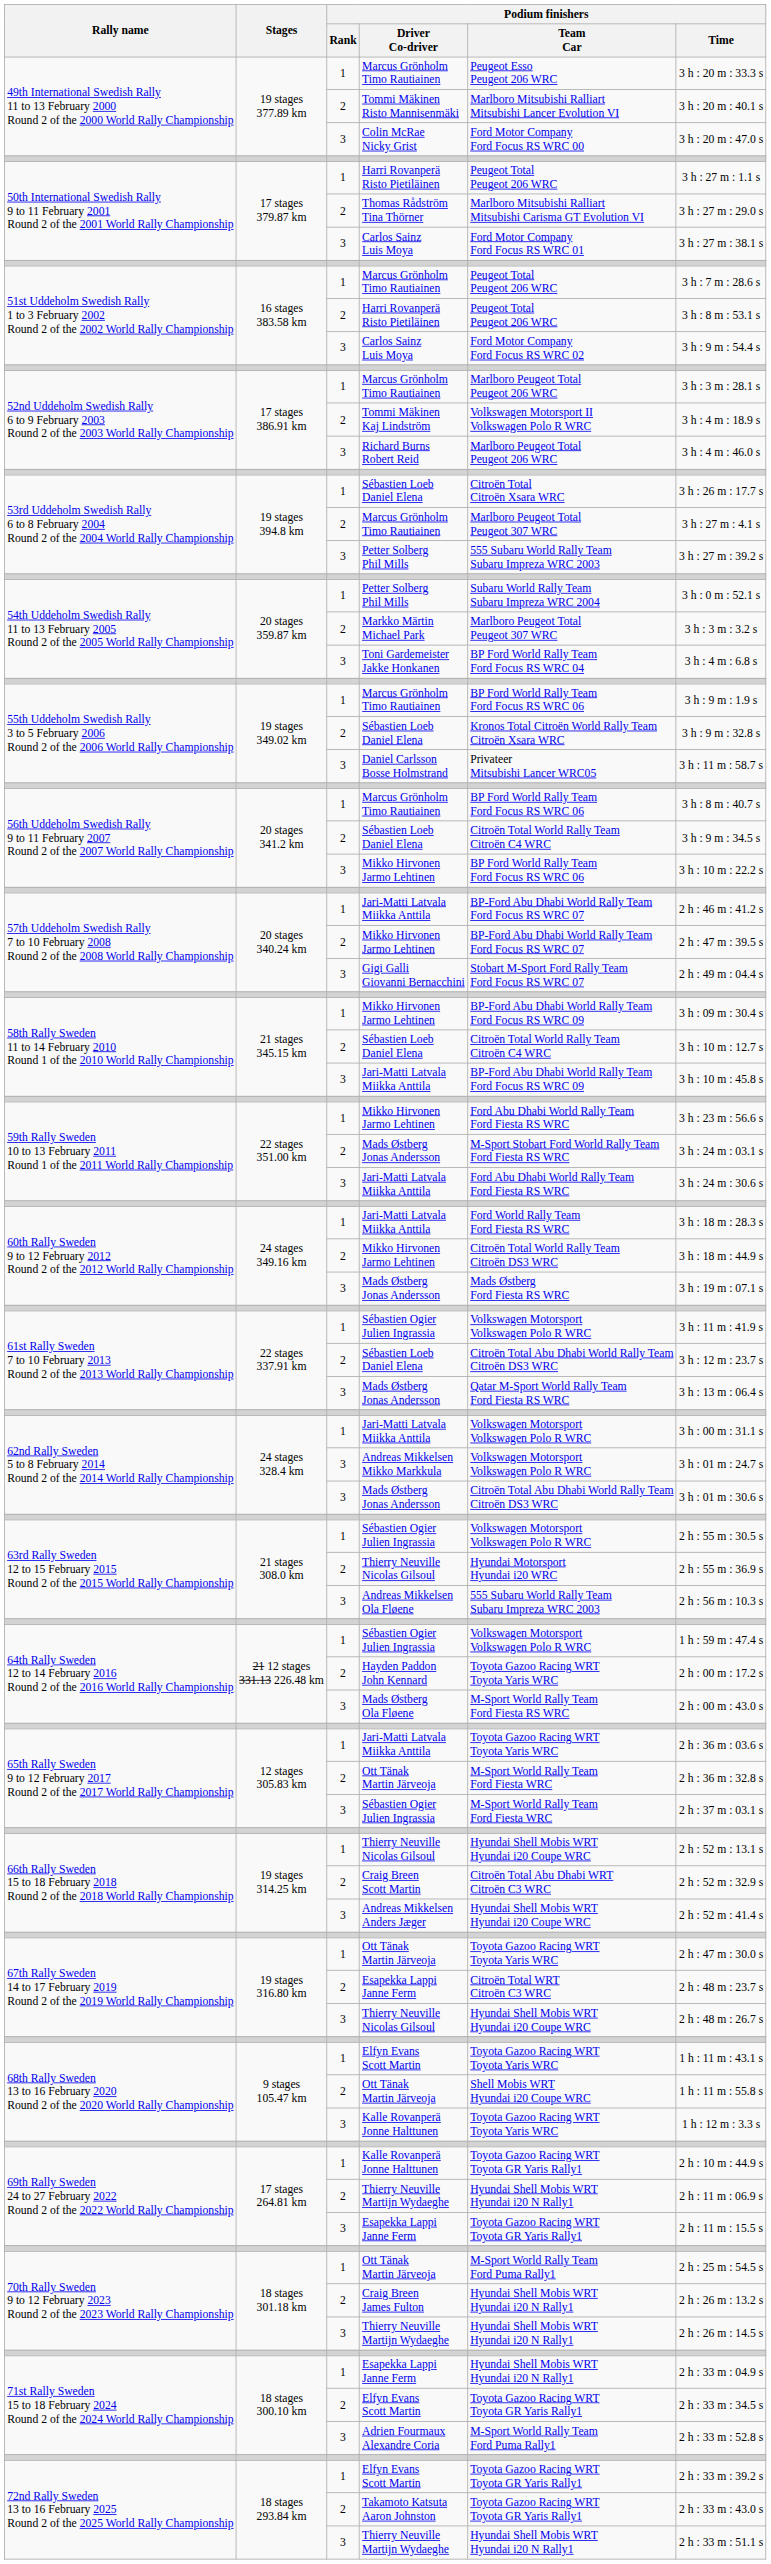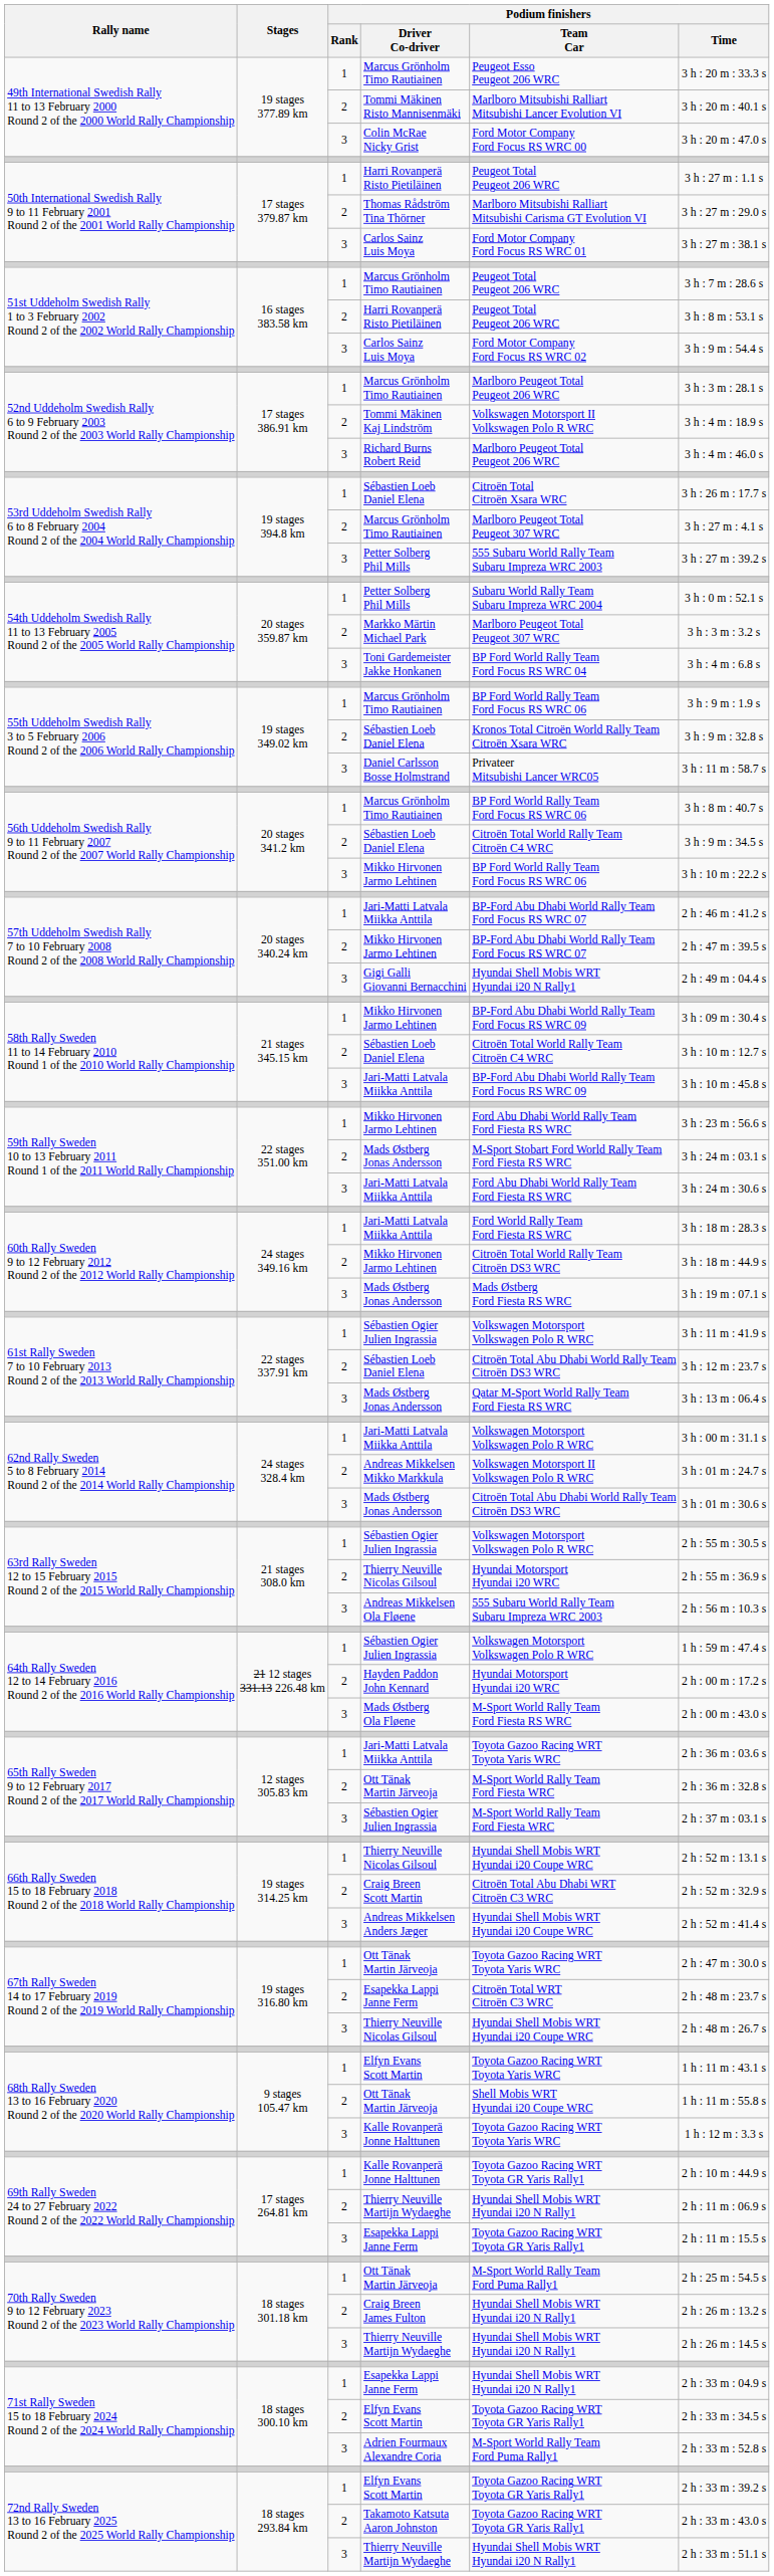Gigi Galli Giovanni Bernacchini | Podium finishers / Team Car: Stobart M-Sport Ford Rally Team Ford Focus RS WRC 07 -> Hyundai Shell Mobis WRT Hyundai i20 N Rally1
Andreas Mikkelsen Mikko Markkula | Podium finishers / Rank: 3 -> 2
Andreas Mikkelsen Mikko Markkula | Podium finishers / Team Car: Volkswagen Motorsport Volkswagen Polo R WRC -> Volkswagen Motorsport II Volkswagen Polo R WRC
Hayden Paddon John Kennard | Podium finishers / Team Car: Toyota Gazoo Racing WRT Toyota Yaris WRC -> Hyundai Motorsport Hyundai i20 WRC
